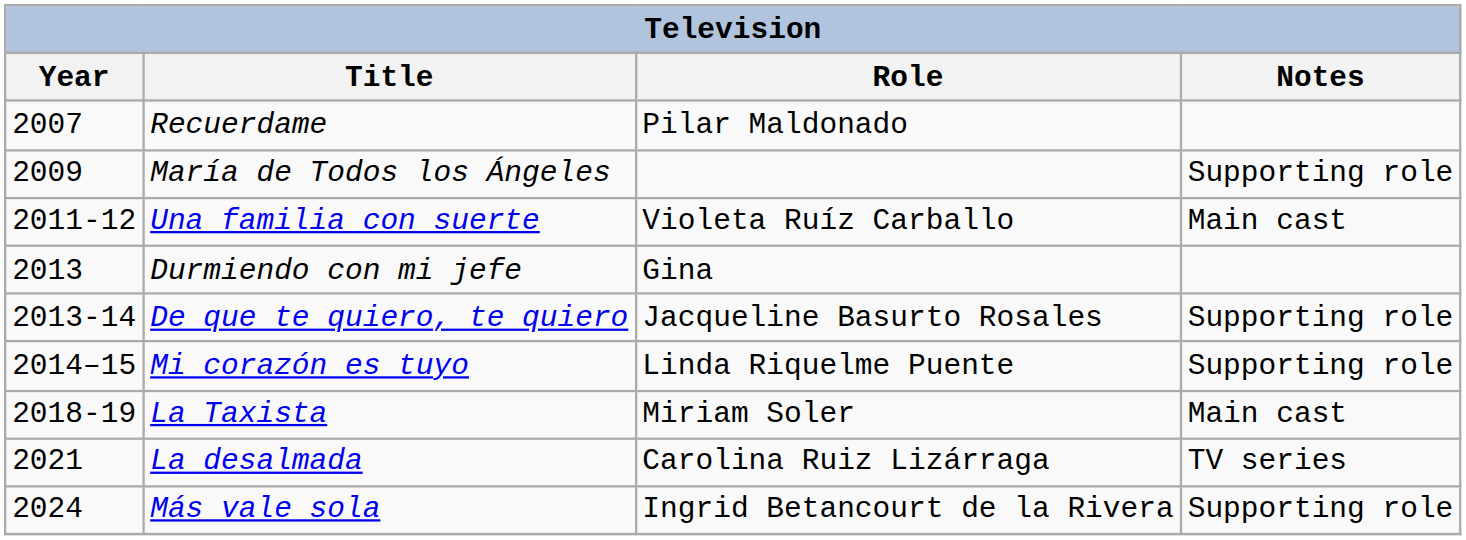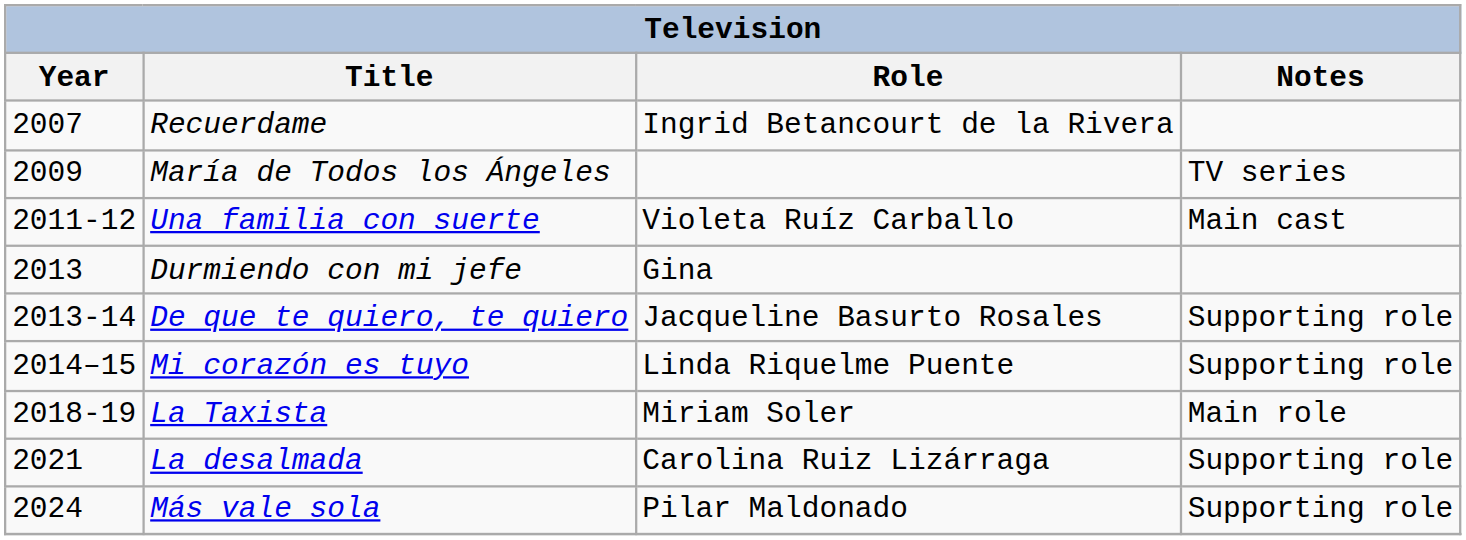Recuerdame | Role: Pilar Maldonado -> Ingrid Betancourt de la Rivera
María de Todos los Ángeles | Notes: Supporting role -> TV series
La Taxista | Notes: Main cast -> Main role
La desalmada | Notes: TV series -> Supporting role
Más vale sola | Role: Ingrid Betancourt de la Rivera -> Pilar Maldonado
